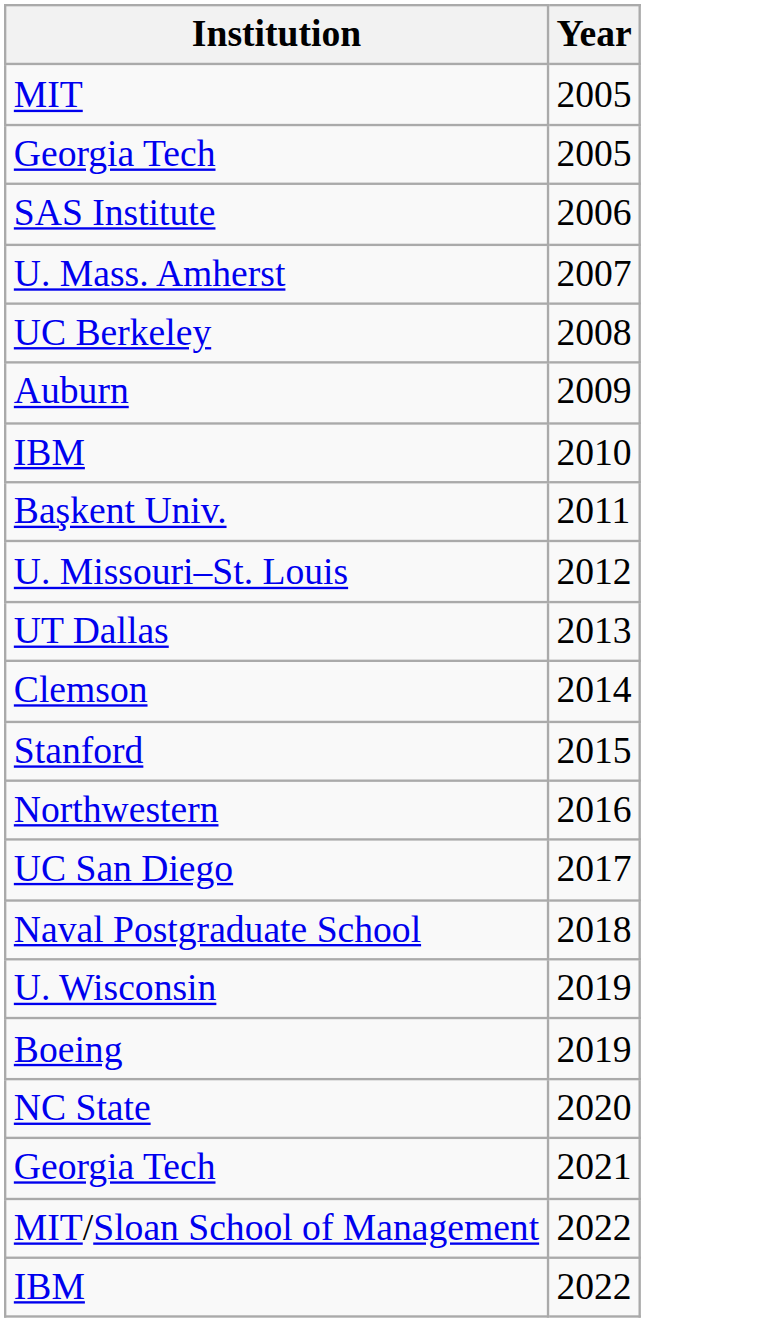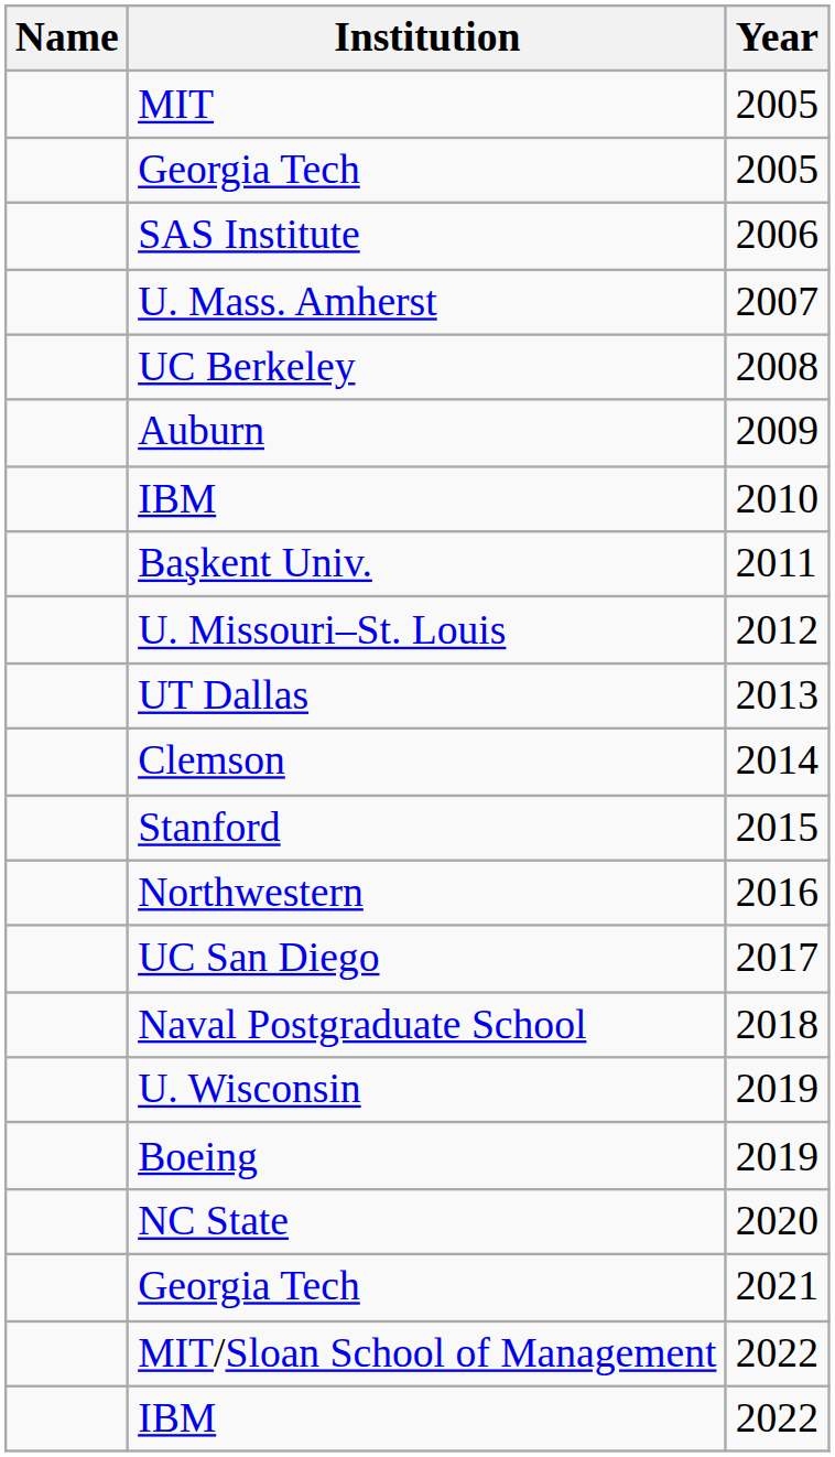+ column: Name
